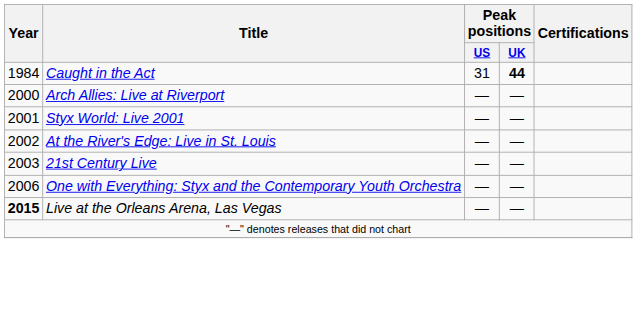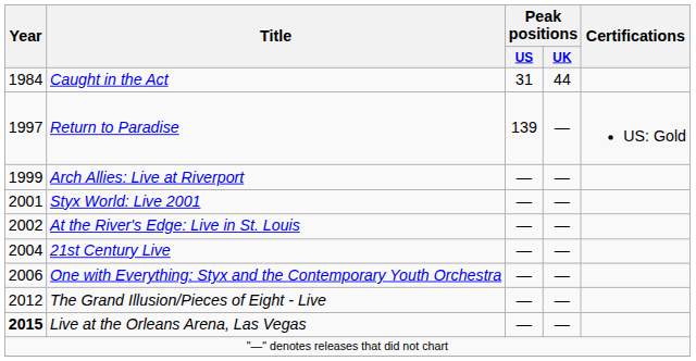Caught in the Act | Peak positions / UK: bold -> normal
+ row: 1997 | Return to Paradise | 139 | — | US: Gold
Arch Allies: Live at Riverport | Year: 2000 -> 1999
21st Century Live | Year: 2003 -> 2004
+ row: 2012 | The Grand Illusion/Pieces of Eight - Live | — | —
